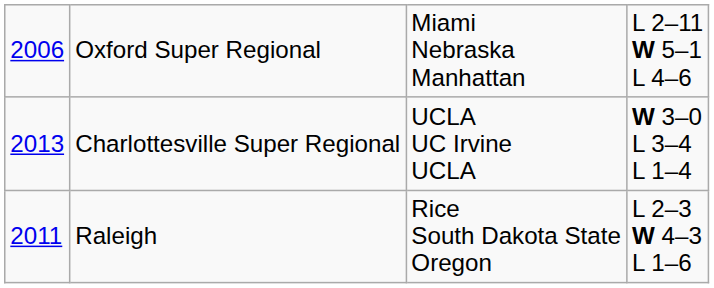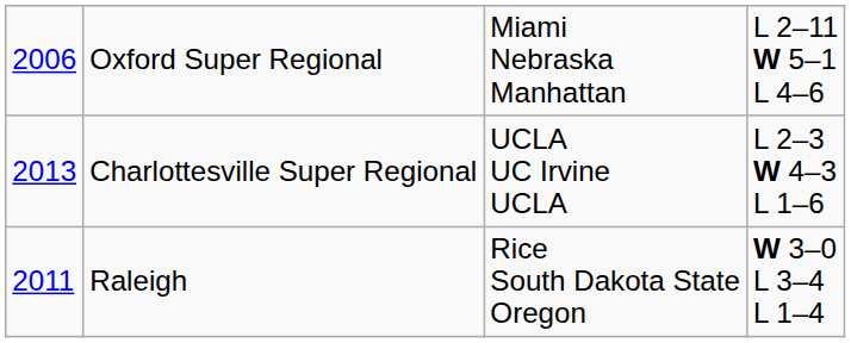Charlottesville Super Regional | column 4: W 3–0 L 3–4 L 1–4 -> L 2–3 W 4–3 L 1–6
Raleigh | column 4: L 2–3 W 4–3 L 1–6 -> W 3–0 L 3–4 L 1–4
